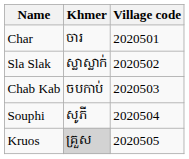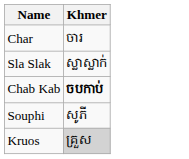- column: Village code | 2020501 | 2020502 | 2020503 | 2020504 | 2020505
Chab Kab | Khmer: normal -> bold
